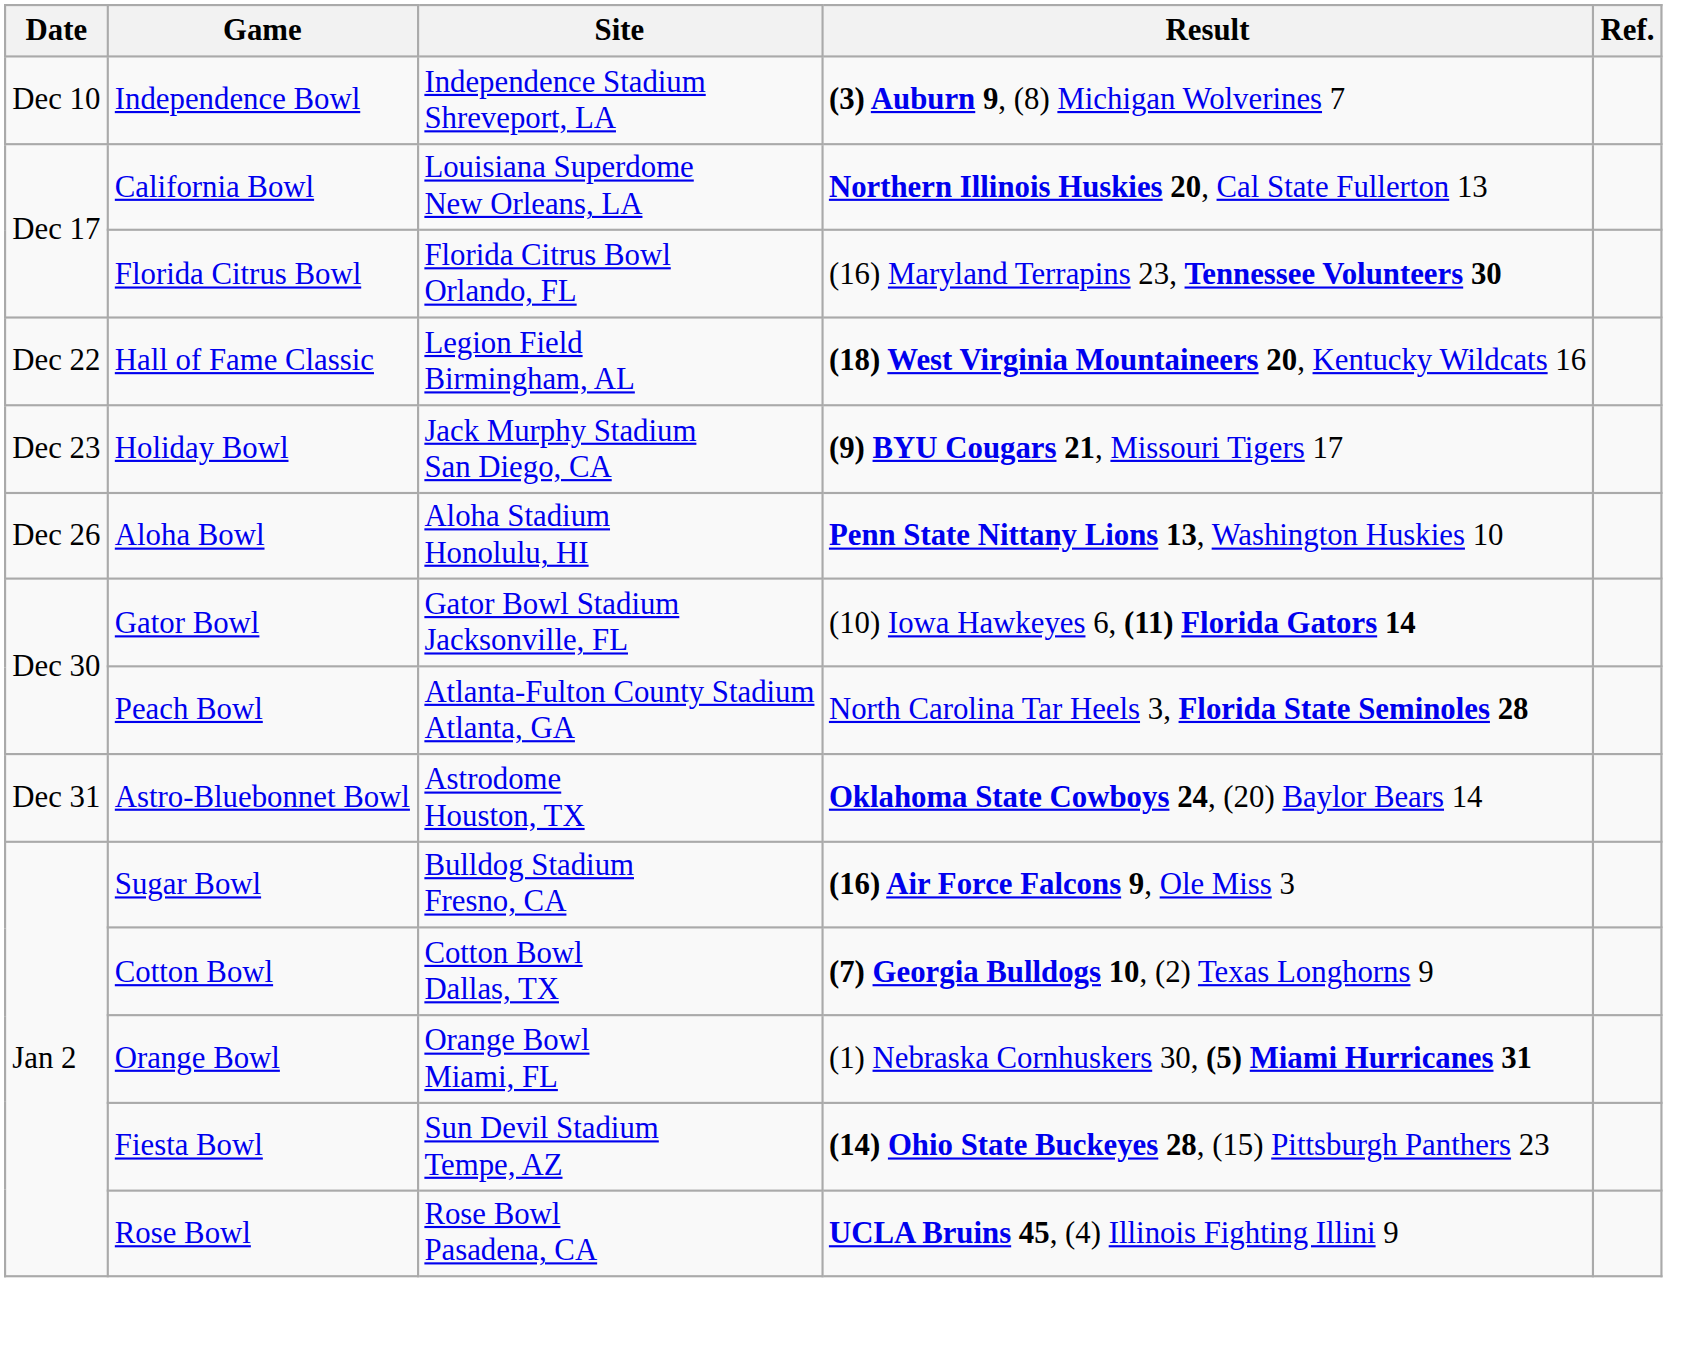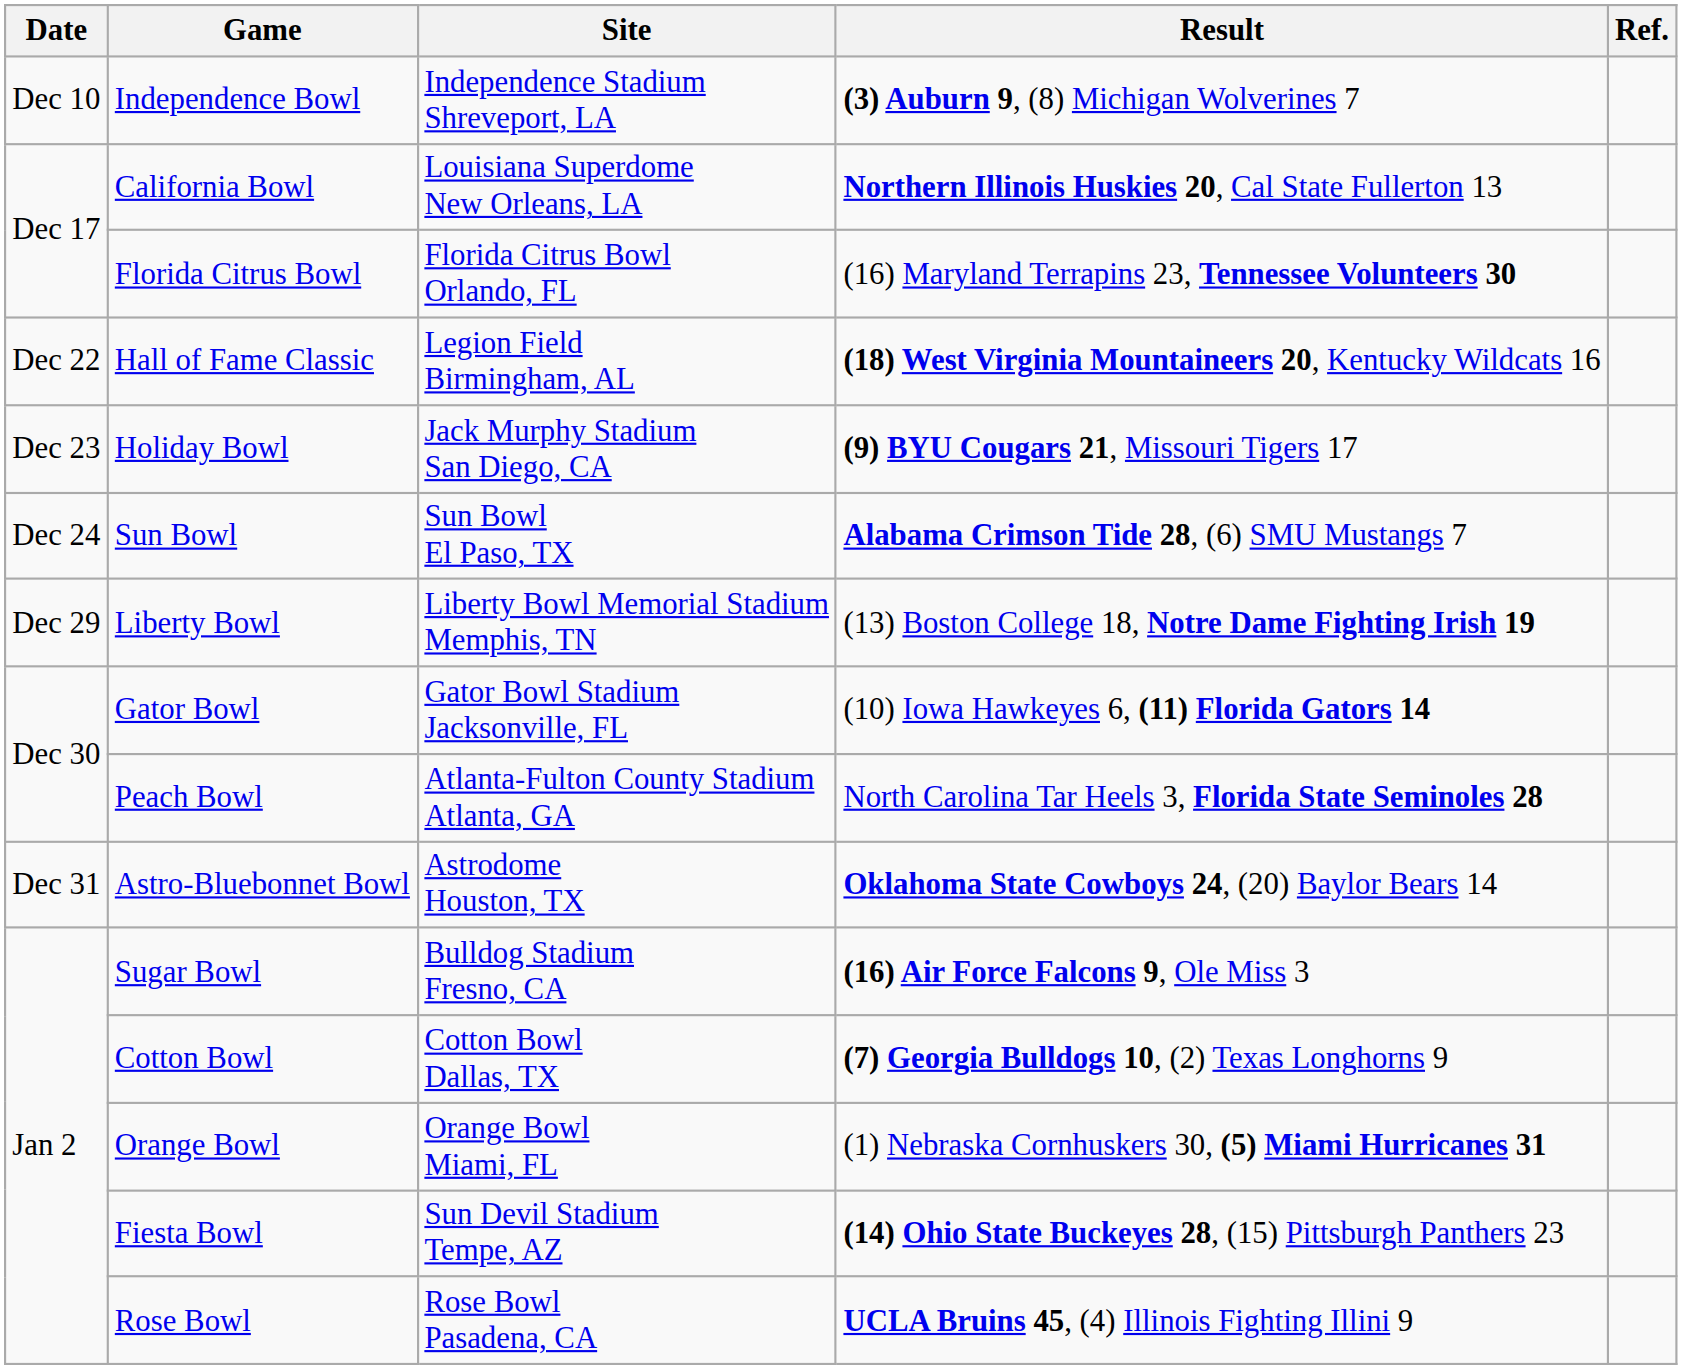+ row: Dec 24 | Sun Bowl | Sun Bowl El Paso, TX | Alabama Crimson Tide 28, (6) SMU Mustangs 7
- row: Dec 26 | Aloha Bowl | Aloha Stadium Honolulu, HI | Penn State Nittany Lions 13, Washington Huskies 10
+ row: Dec 29 | Liberty Bowl | Liberty Bowl Memorial Stadium Memphis, TN | (13) Boston College 18, Notre Dame Fighting Irish 19
